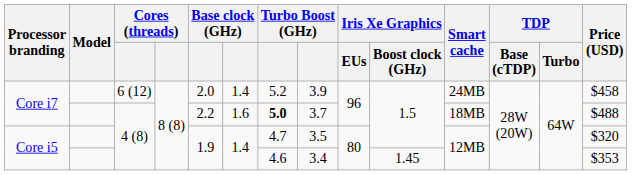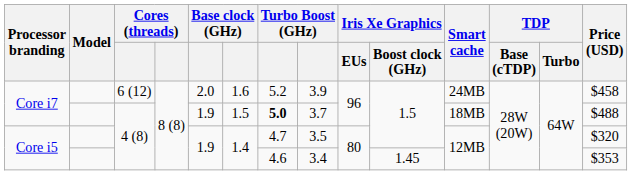Core i7 / 6 (12) | column 6: 1.4 -> 1.6
Core i7 / 4 (8) | column 5: 2.2 -> 1.9
Core i7 / 4 (8) | column 6: 1.6 -> 1.5
